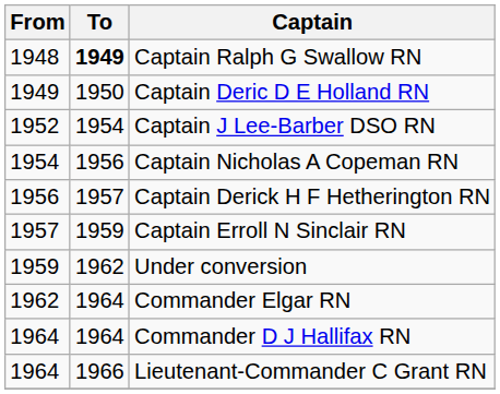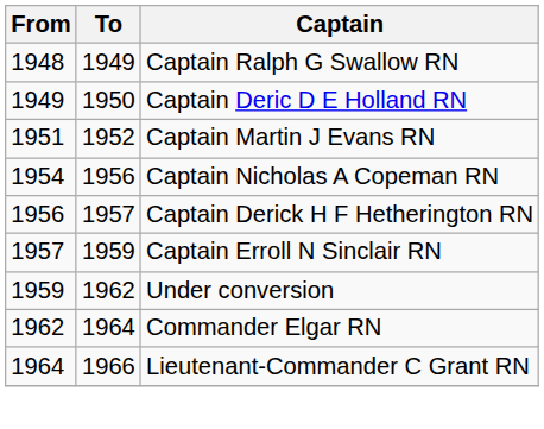Captain Ralph G Swallow RN | To: bold -> normal
+ row: 1951 | 1952 | Captain Martin J Evans RN
- row: 1952 | 1954 | Captain J Lee-Barber DSO RN
- row: 1964 | 1964 | Commander D J Hallifax RN
